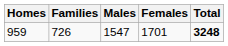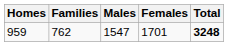959 | Families: 726 -> 762
